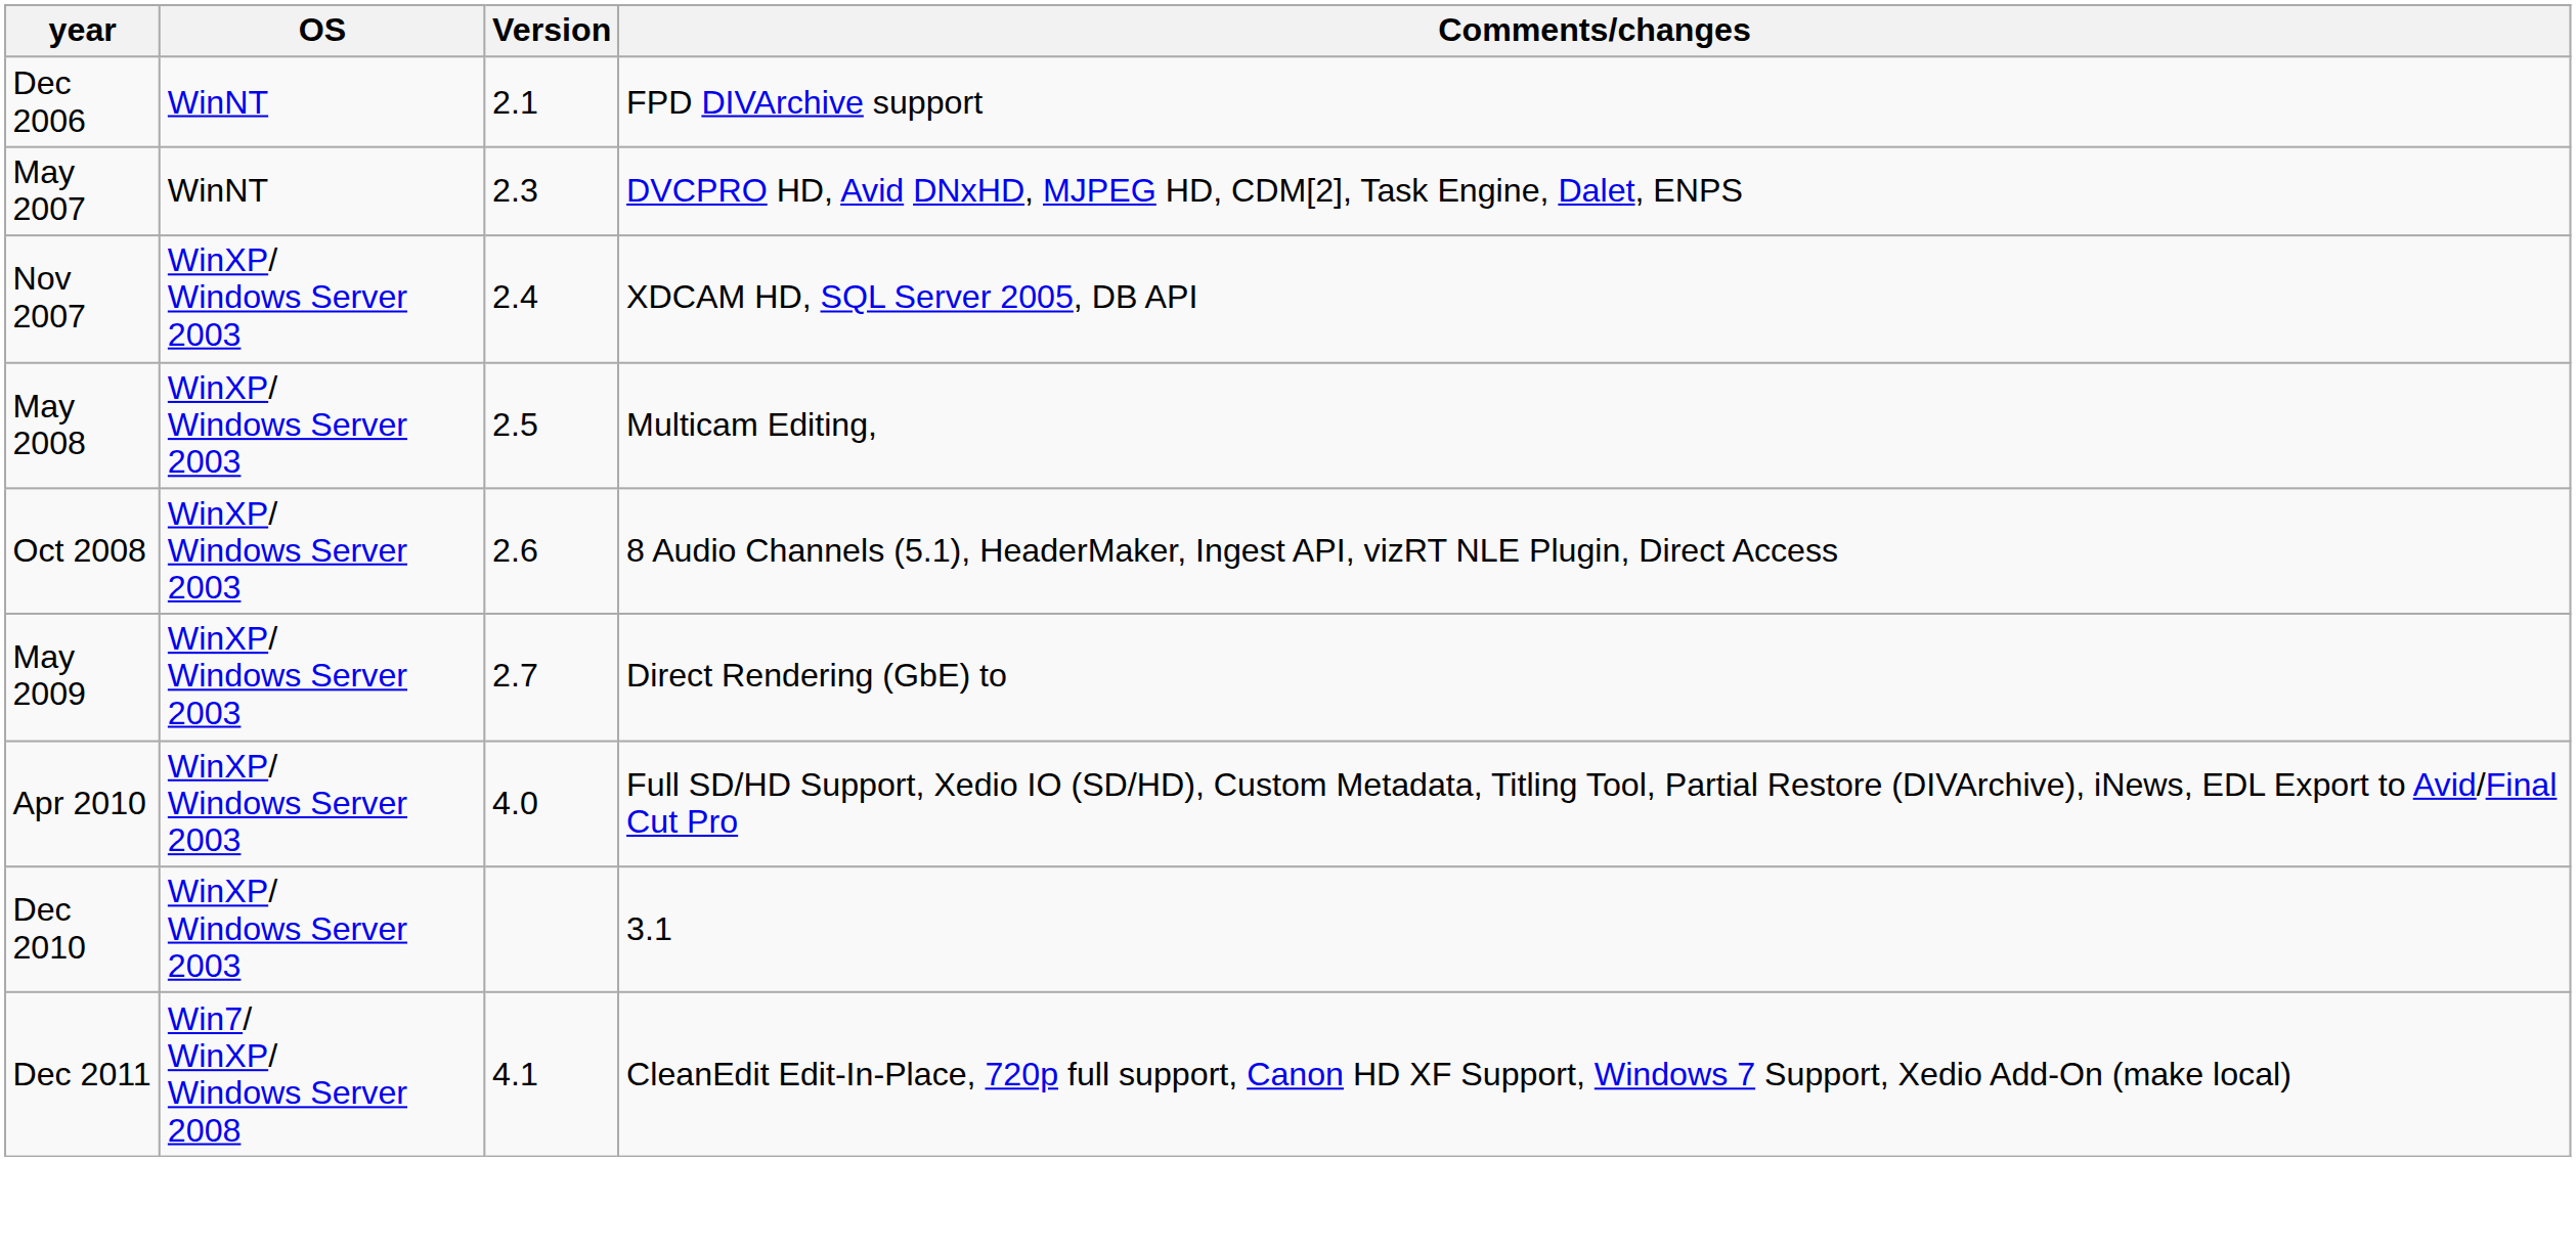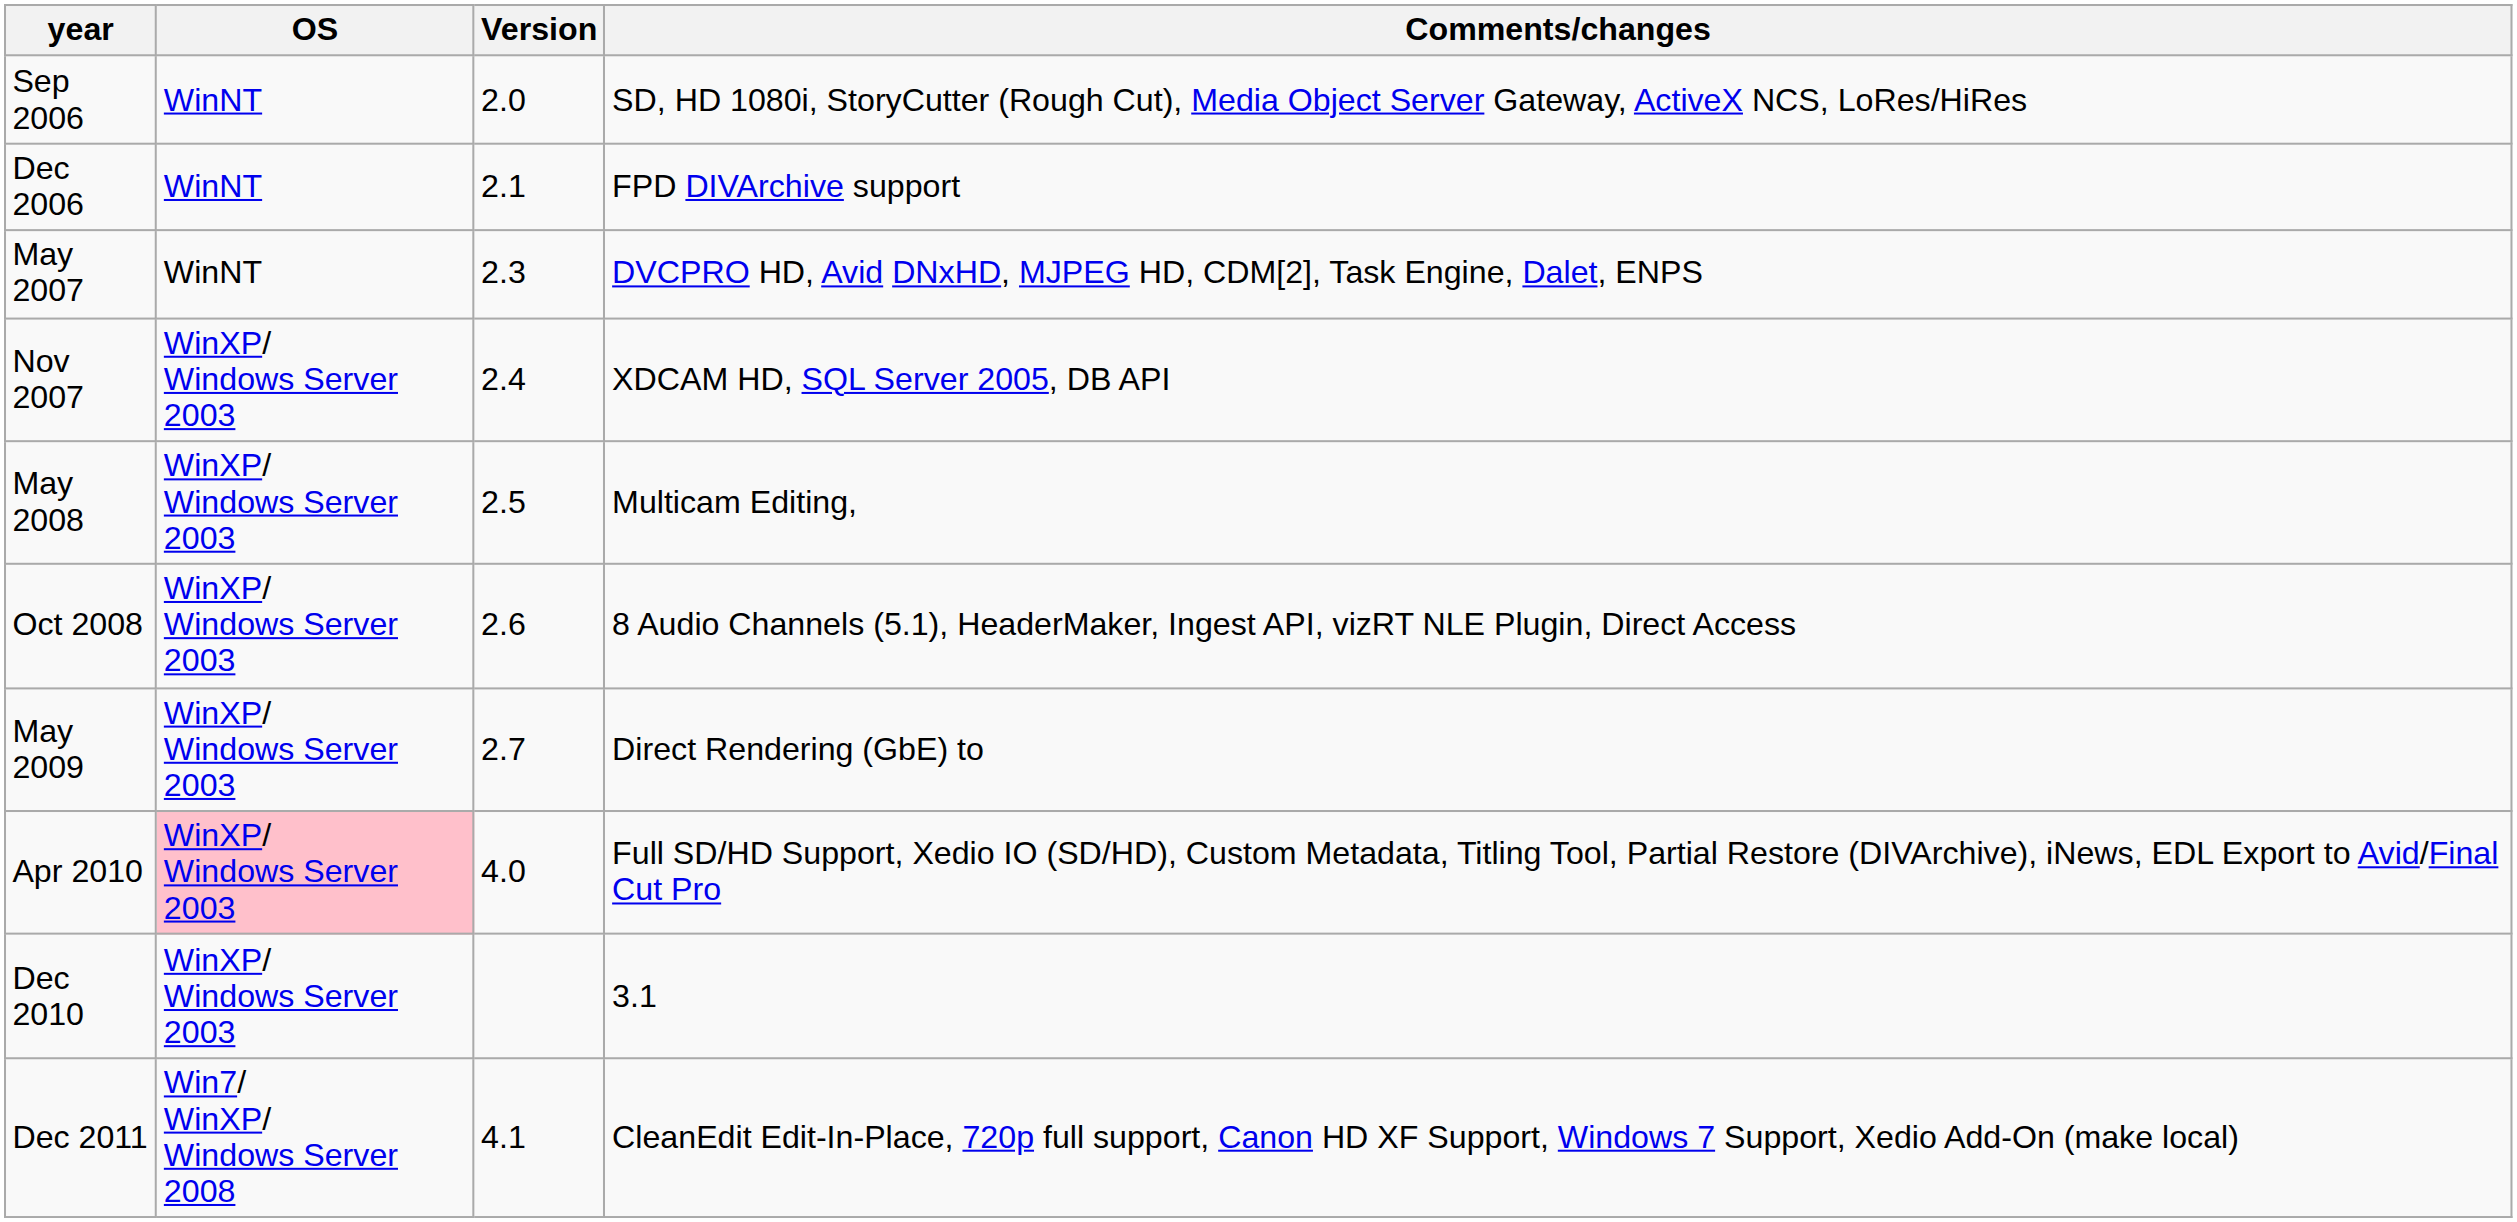+ row: Sep 2006 | WinNT | 2.0 | SD, HD 1080i, StoryCutter (Rough Cut), Media Object Server Gateway, ActiveX NCS, LoRes/HiRes
Apr 2010 | OS: no background -> pink background
